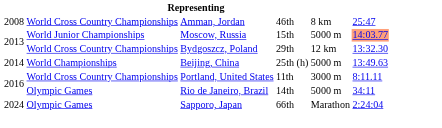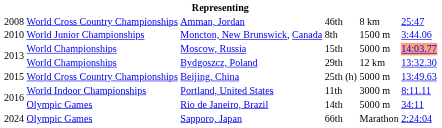+ row: 2010 | World Junior Championships | Moncton, New Brunswick, Canada | 8th | 1500 m | 3:44.06
Moscow, Russia | column 2: World Junior Championships -> World Championships
Bydgoszcz, Poland | column 2: World Cross Country Championships -> World Championships
Beijing, China | column 1: 2014 -> 2015
Beijing, China | column 2: World Championships -> World Cross Country Championships
Portland, United States | column 2: World Cross Country Championships -> World Indoor Championships
